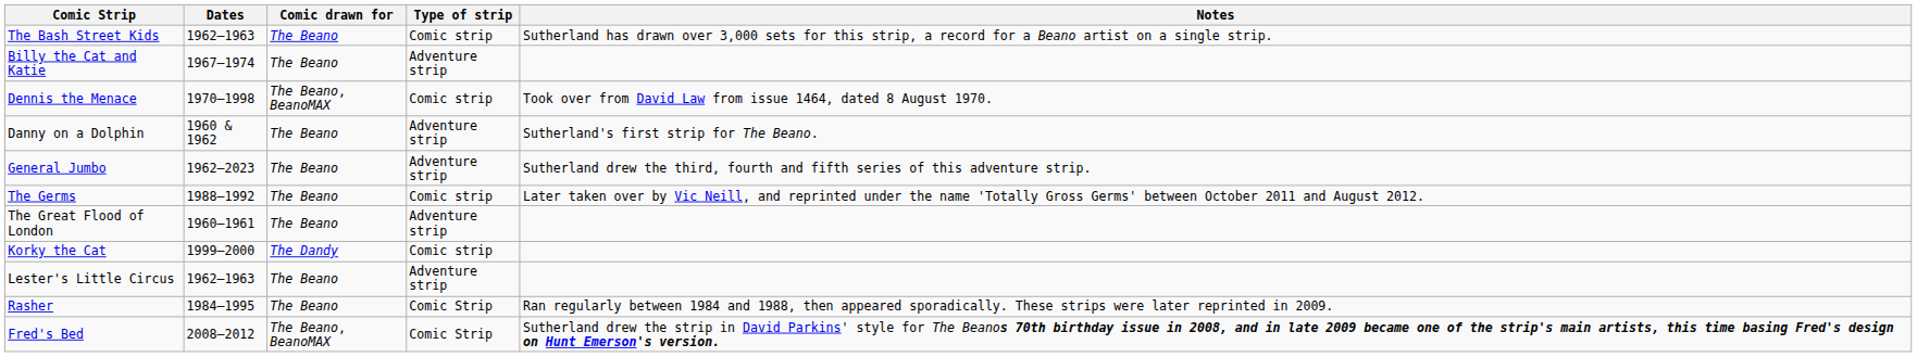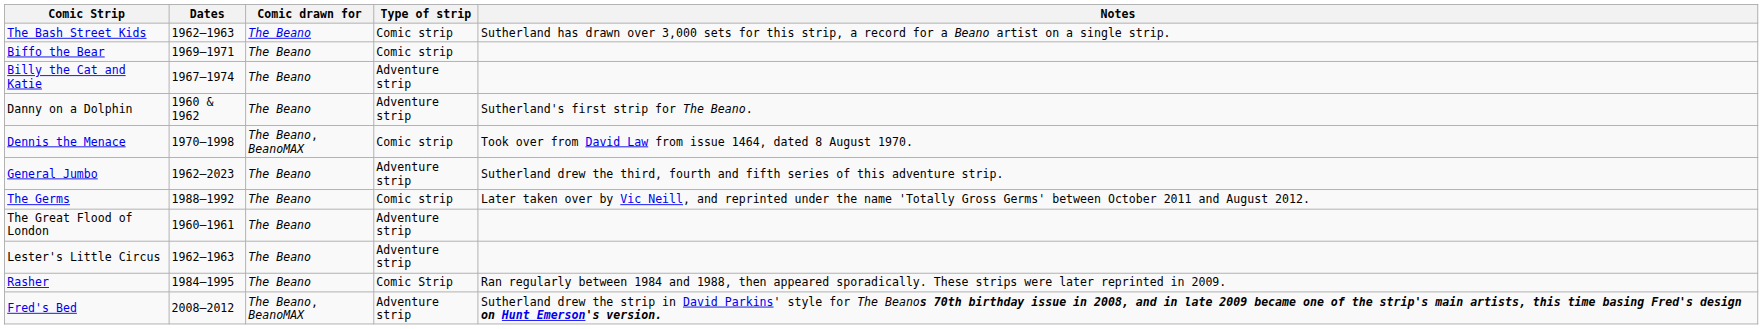+ row: Biffo the Bear | 1969–1971 | The Beano | Comic strip
rows swapped: Danny on a Dolphin <-> Dennis the Menace
- row: Korky the Cat | 1999–2000 | The Dandy | Comic strip
Fred's Bed | Type of strip: Comic Strip -> Adventure strip
